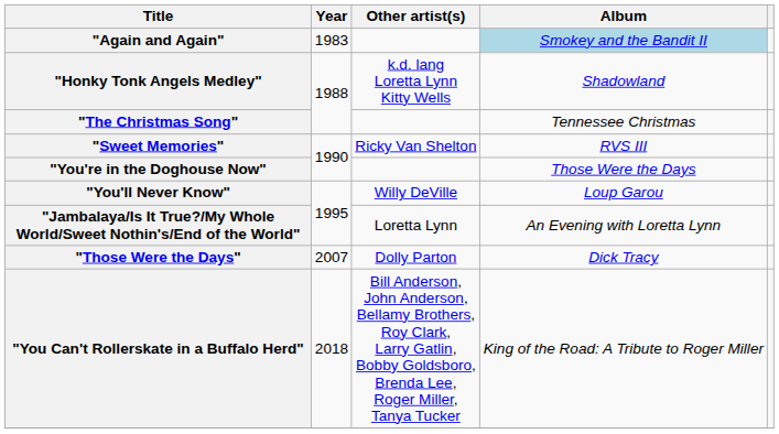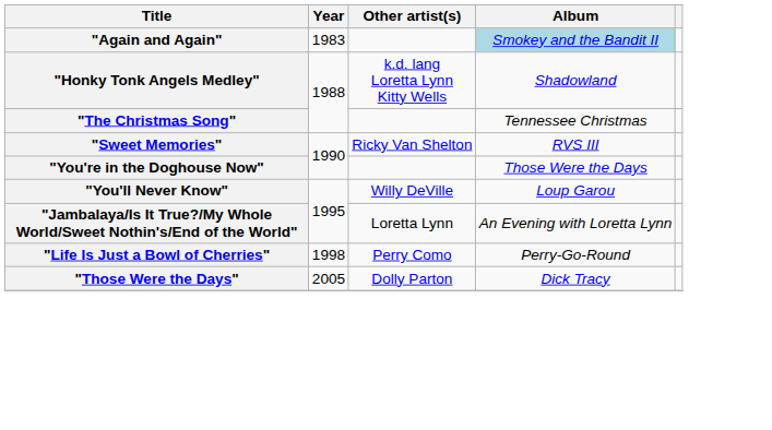+ row: "Life Is Just a Bowl of Cherries" | 1998 | Perry Como | Perry-Go-Round
"Those Were the Days" | Year: 2007 -> 2005
- row: "You Can't Rollerskate in a Buffalo Herd" | 2018 | Bill Anderson, John Anderson, Bellamy Brothers, Roy Clark, Larry Gatlin, Bobby Goldsboro, Brenda Lee, Roger Miller, Tanya Tucker | King of the Road: A Tribute to Roger Miller
